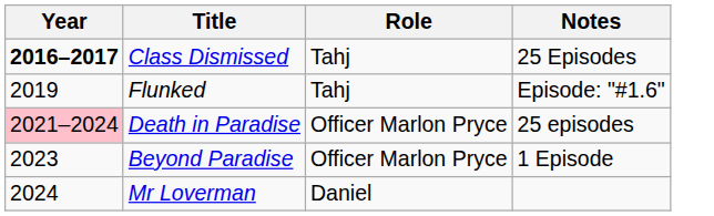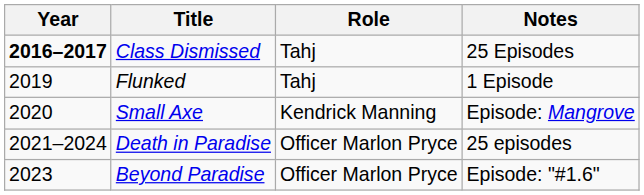Flunked | Notes: Episode: "#1.6" -> 1 Episode
+ row: 2020 | Small Axe | Kendrick Manning | Episode: Mangrove
Death in Paradise | Year: pink background -> no background
Beyond Paradise | Notes: 1 Episode -> Episode: "#1.6"
- row: 2024 | Mr Loverman | Daniel
